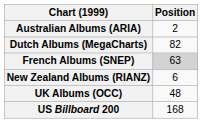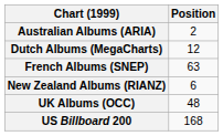Dutch Albums (MegaCharts) | Position: 82 -> 12
French Albums (SNEP) | Position: lightgrey background -> no background
